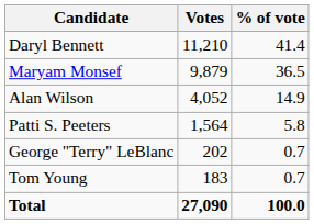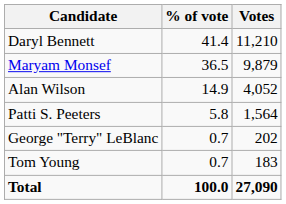columns swapped: Votes <-> % of vote
